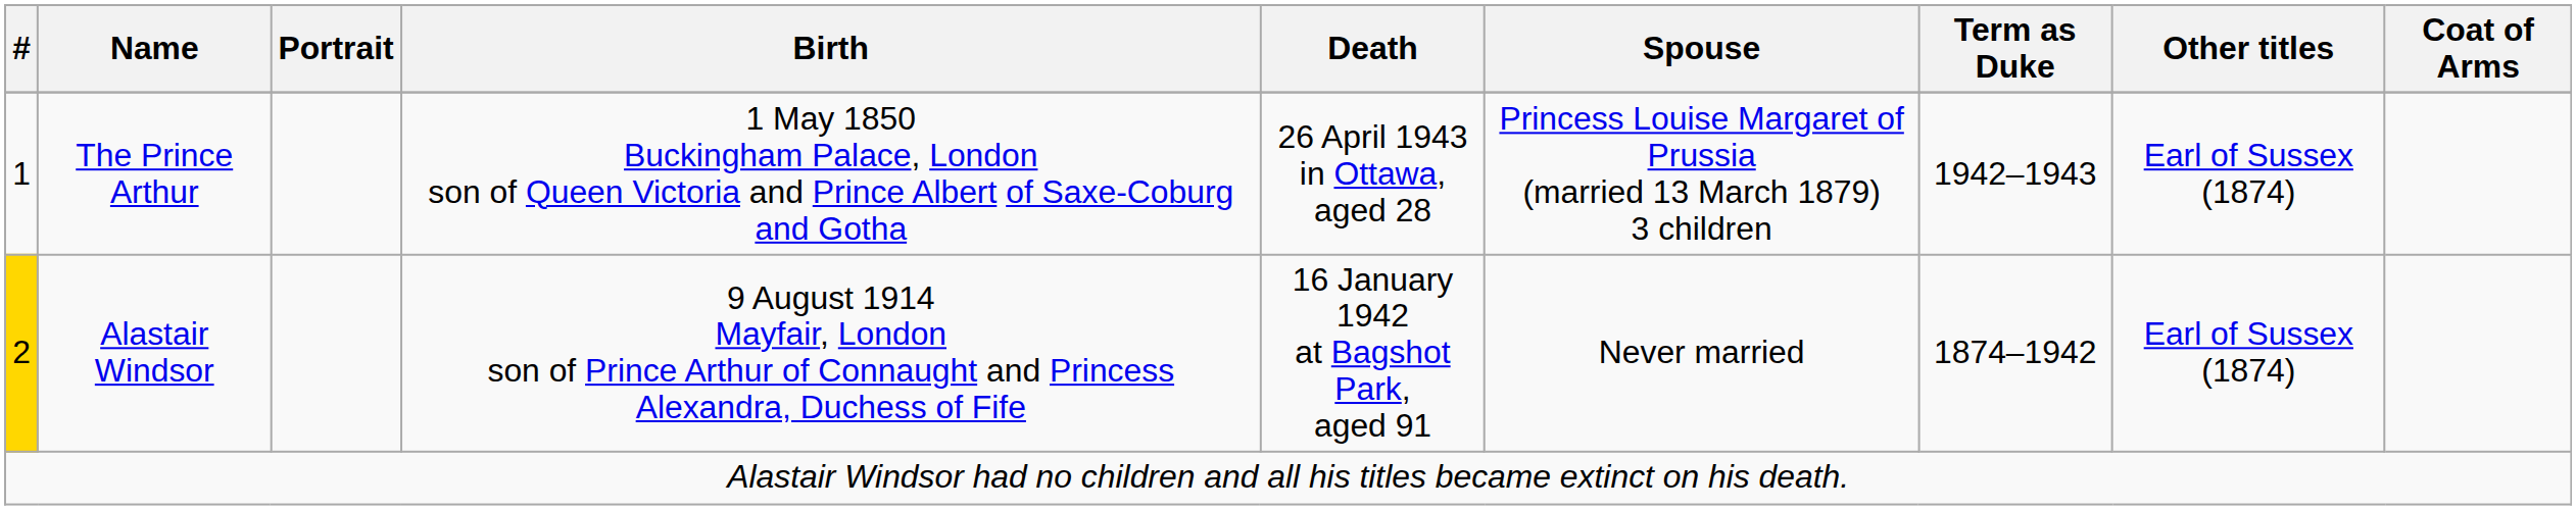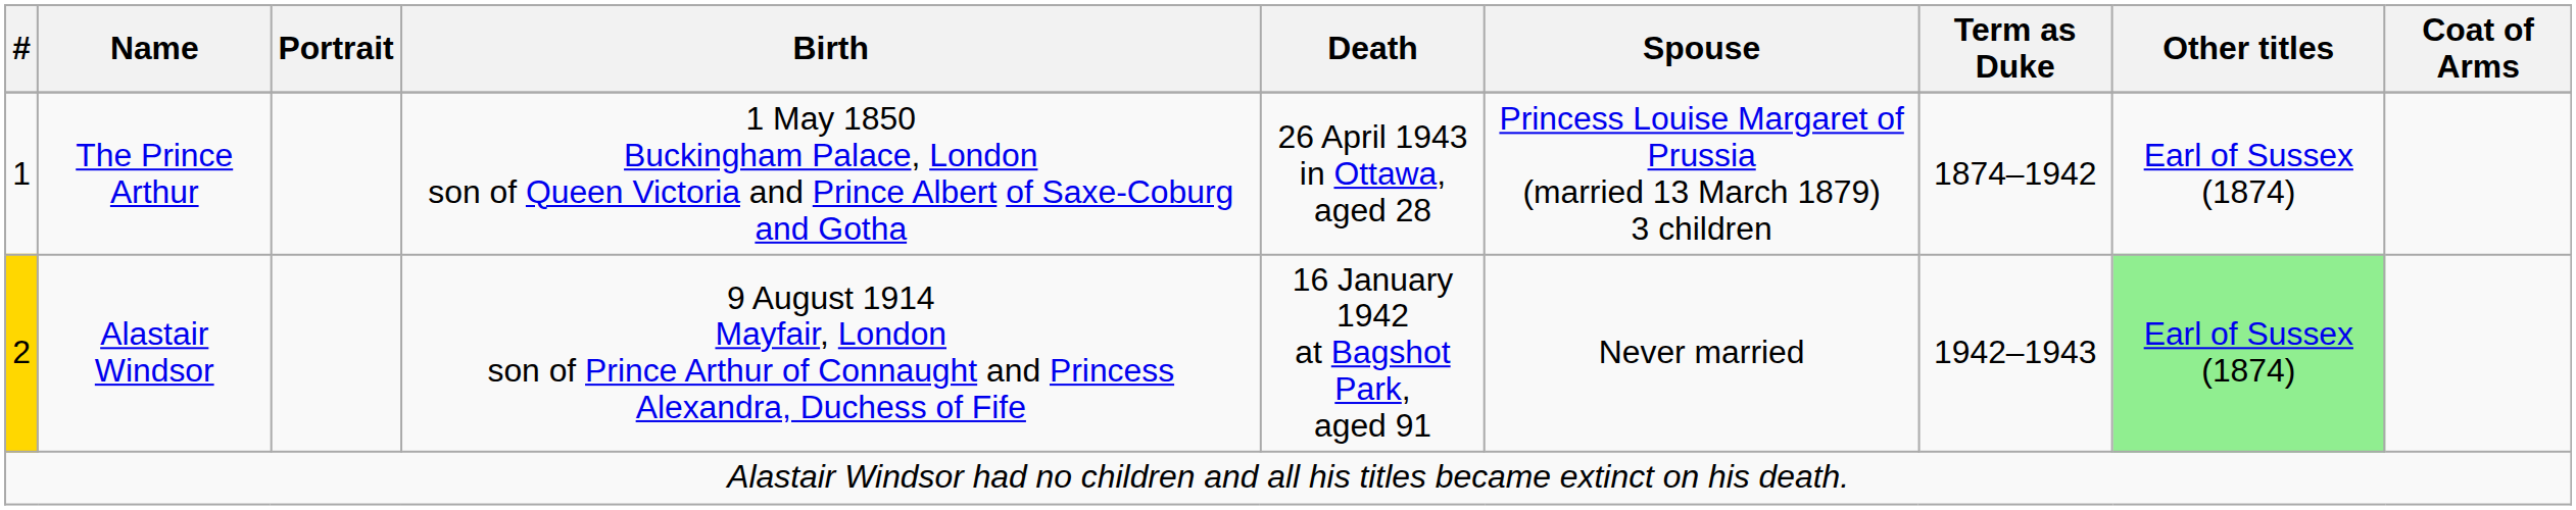The Prince Arthur | Term as Duke: 1942–1943 -> 1874–1942
Alastair Windsor | Term as Duke: 1874–1942 -> 1942–1943
Alastair Windsor | Other titles: no background -> lightgreen background
